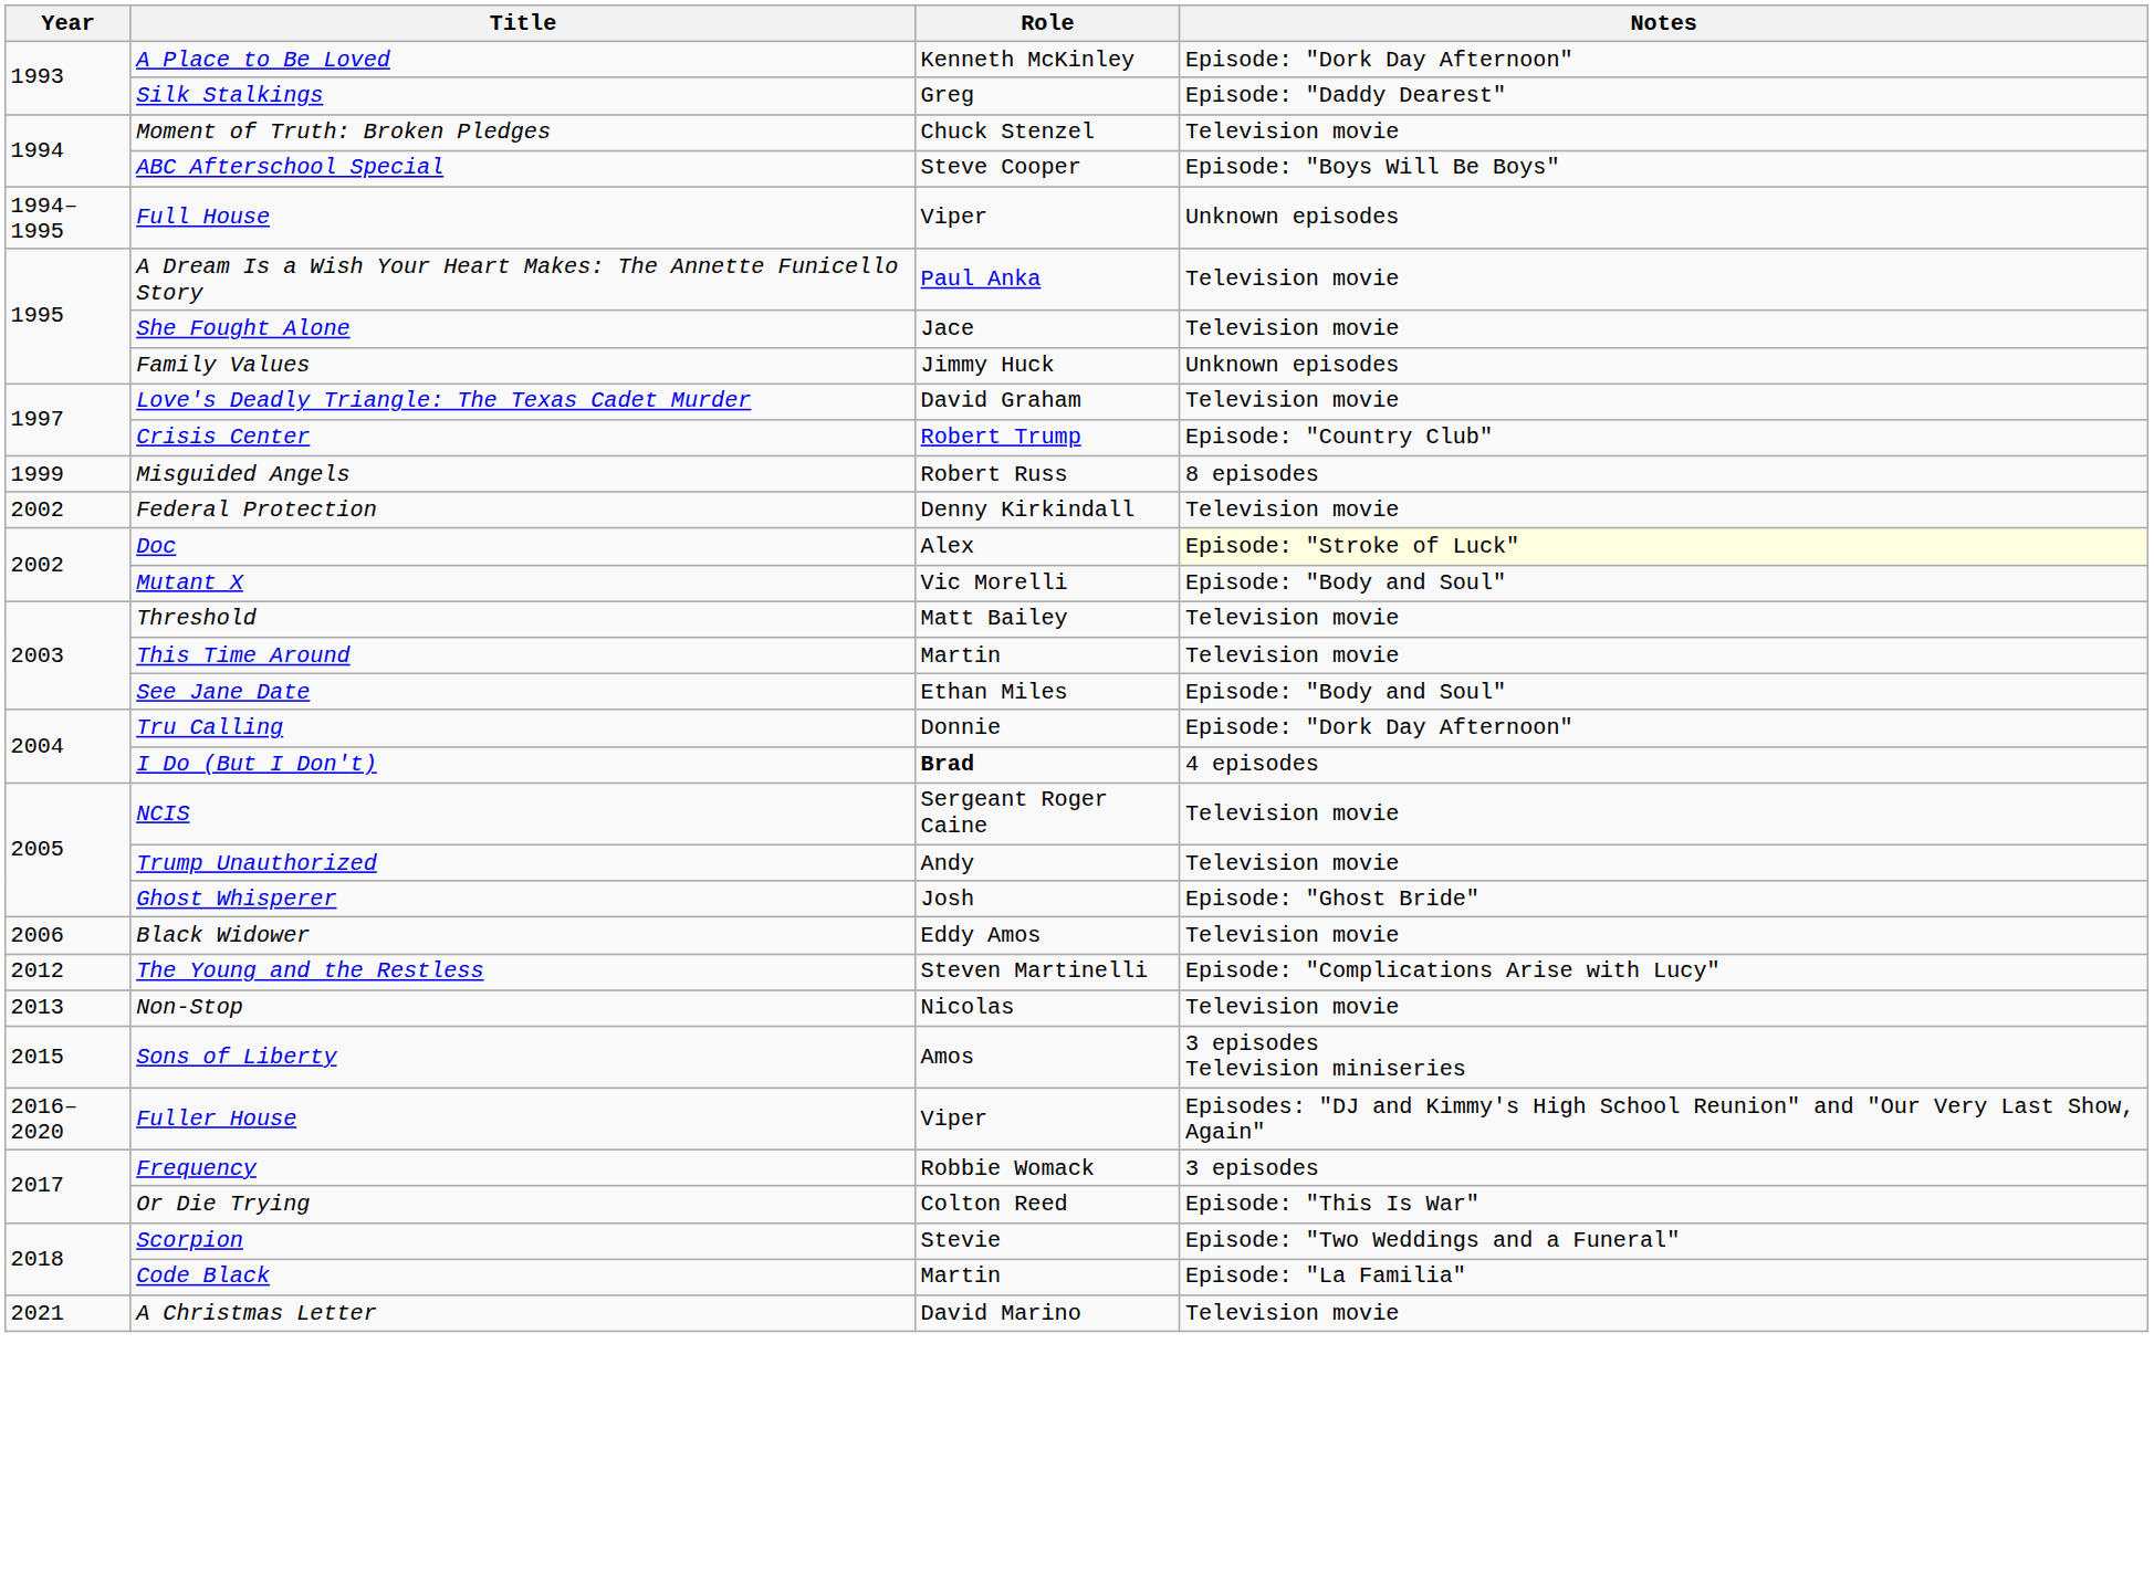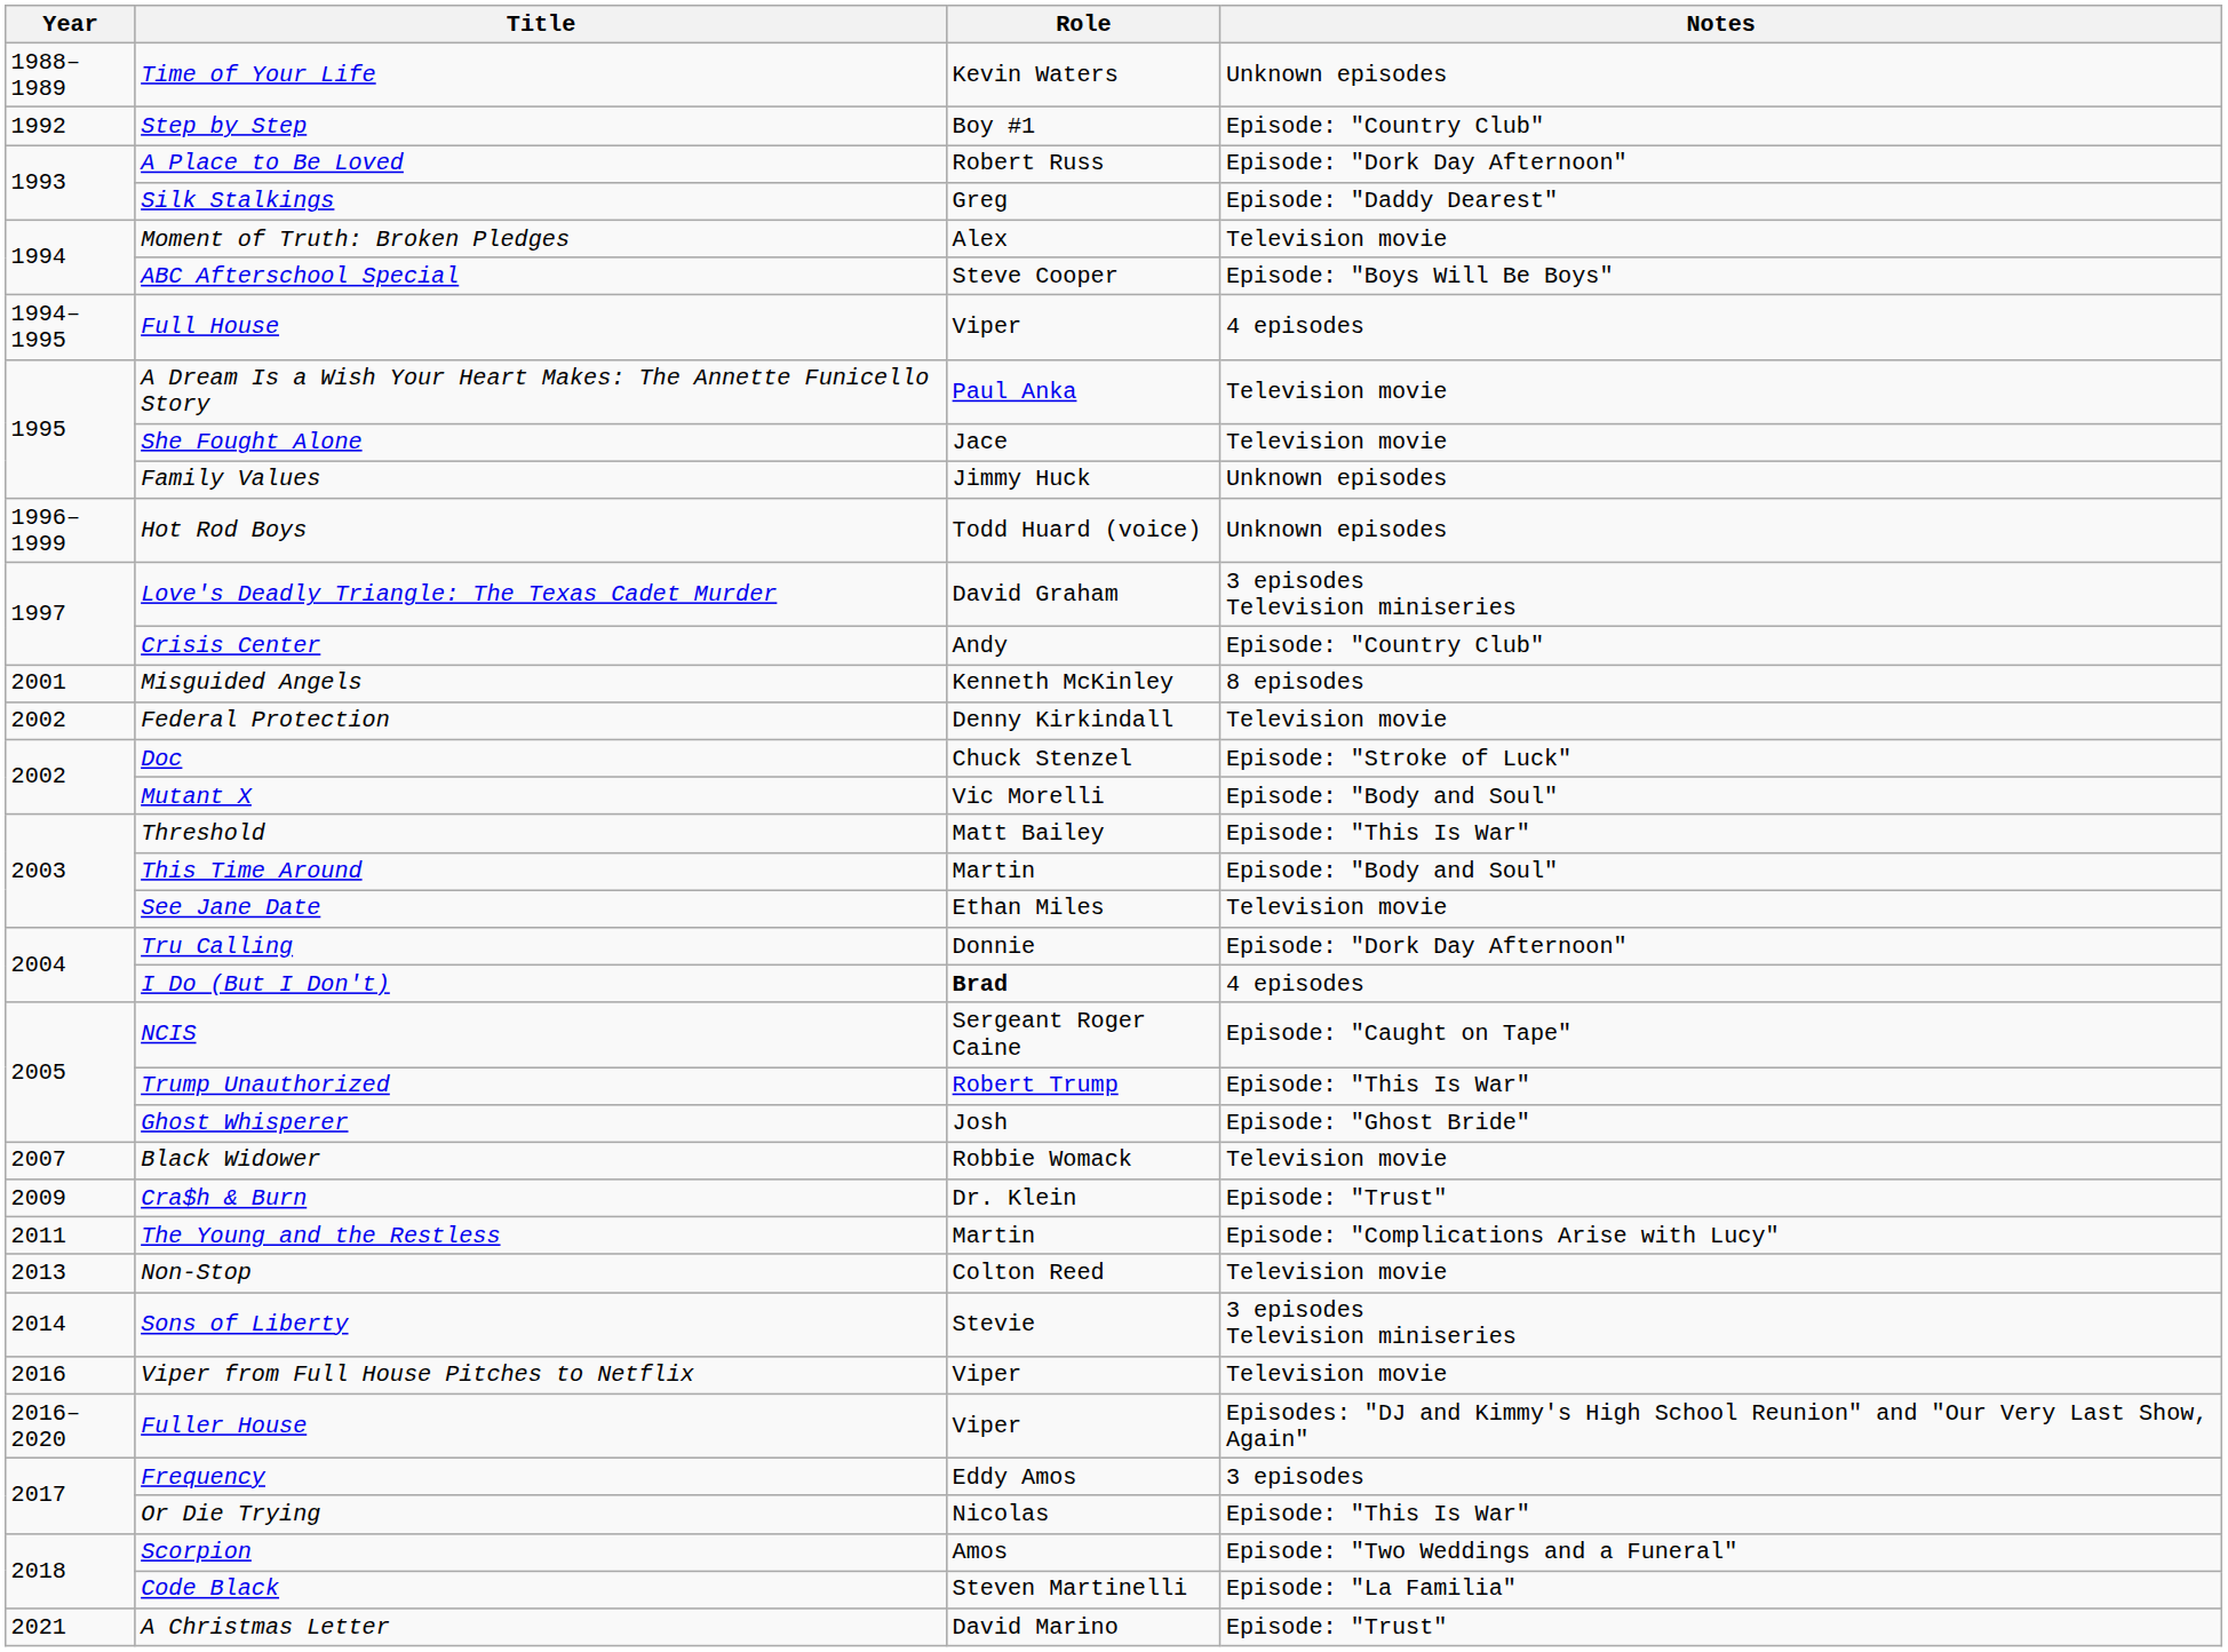+ row: 1988–1989 | Time of Your Life | Kevin Waters | Unknown episodes
+ row: 1992 | Step by Step | Boy #1 | Episode: "Country Club"
A Place to Be Loved | Role: Kenneth McKinley -> Robert Russ
Moment of Truth: Broken Pledges | Role: Chuck Stenzel -> Alex
Full House | Notes: Unknown episodes -> 4 episodes
+ row: 1996–1999 | Hot Rod Boys | Todd Huard (voice) | Unknown episodes
Love's Deadly Triangle: The Texas Cadet Murder | Notes: Television movie -> 3 episodes Television miniseries
Crisis Center | Role: Robert Trump -> Andy
Misguided Angels | Year: 1999 -> 2001
Misguided Angels | Role: Robert Russ -> Kenneth McKinley
Doc | Role: Alex -> Chuck Stenzel
Doc | Notes: lightyellow background -> no background
Threshold | Notes: Television movie -> Episode: "This Is War"
This Time Around | Notes: Television movie -> Episode: "Body and Soul"
See Jane Date | Notes: Episode: "Body and Soul" -> Television movie
NCIS | Notes: Television movie -> Episode: "Caught on Tape"
Trump Unauthorized | Role: Andy -> Robert Trump
Trump Unauthorized | Notes: Television movie -> Episode: "This Is War"
Black Widower | Year: 2006 -> 2007
Black Widower | Role: Eddy Amos -> Robbie Womack
+ row: 2009 | Cra$h & Burn | Dr. Klein | Episode: "Trust"
The Young and the Restless | Year: 2012 -> 2011
The Young and the Restless | Role: Steven Martinelli -> Martin
Non-Stop | Role: Nicolas -> Colton Reed
Sons of Liberty | Year: 2015 -> 2014
Sons of Liberty | Role: Amos -> Stevie
+ row: 2016 | Viper from Full House Pitches to Netflix | Viper | Television movie
Frequency | Role: Robbie Womack -> Eddy Amos
Or Die Trying | Role: Colton Reed -> Nicolas
Scorpion | Role: Stevie -> Amos
Code Black | Role: Martin -> Steven Martinelli
A Christmas Letter | Notes: Television movie -> Episode: "Trust"
